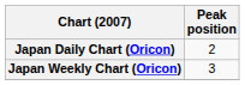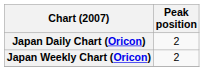Japan Weekly Chart (Oricon) | Peak position: 3 -> 2
